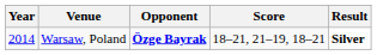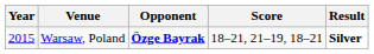Warsaw, Poland | Year: 2014 -> 2015
